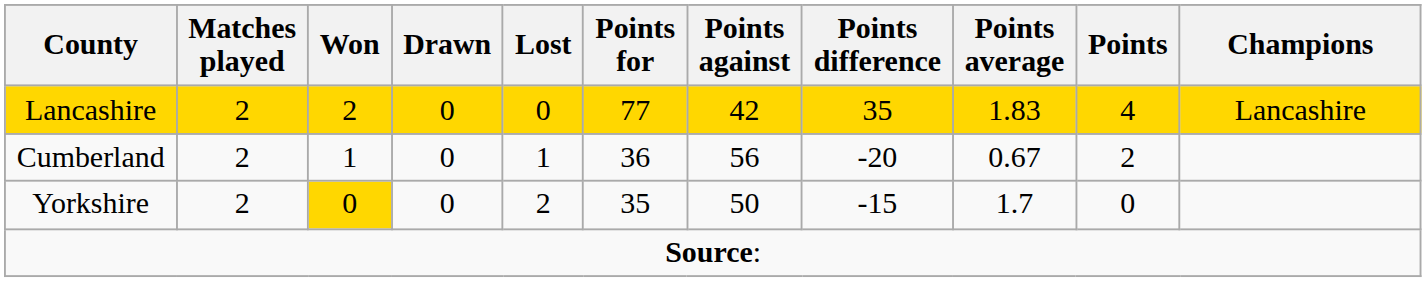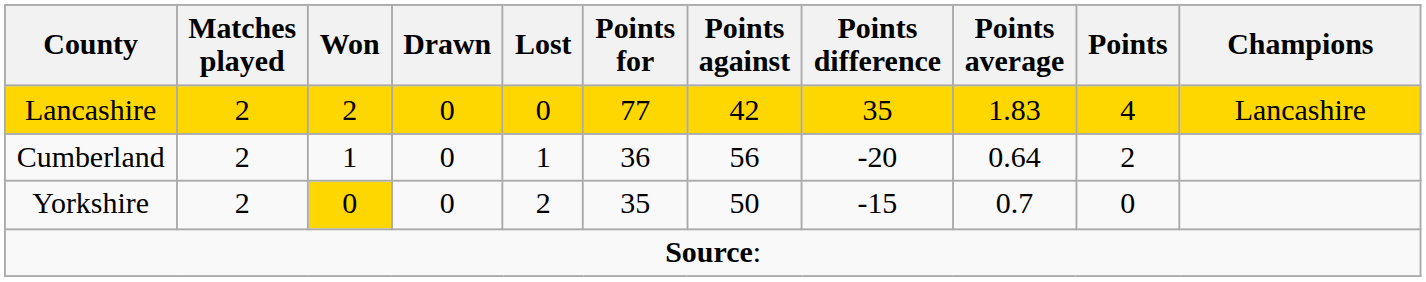Cumberland | Points average: 0.67 -> 0.64
Yorkshire | Points average: 1.7 -> 0.7
